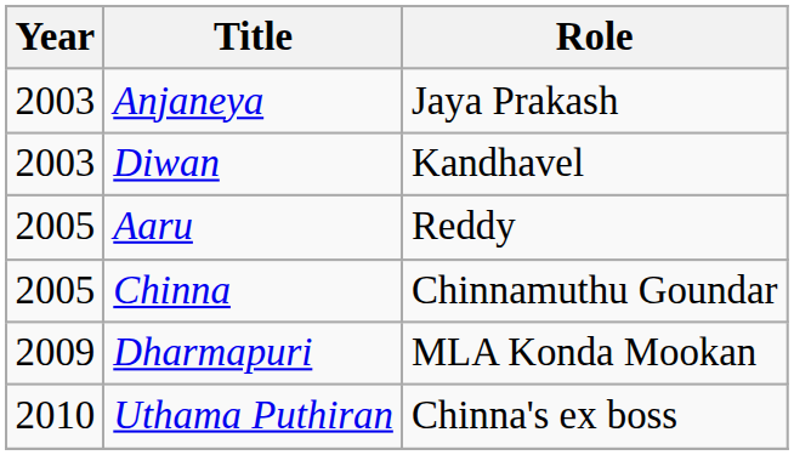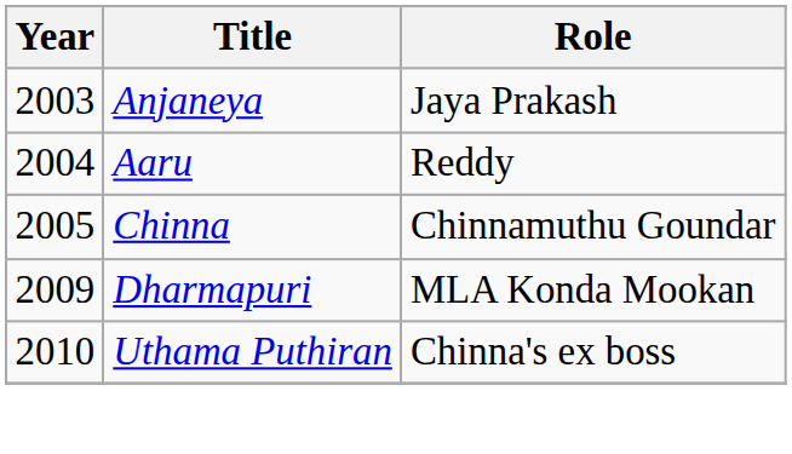- row: 2003 | Diwan | Kandhavel
Aaru | Year: 2005 -> 2004
